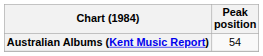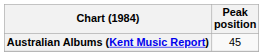Australian Albums (Kent Music Report) | Peak position: 54 -> 45
